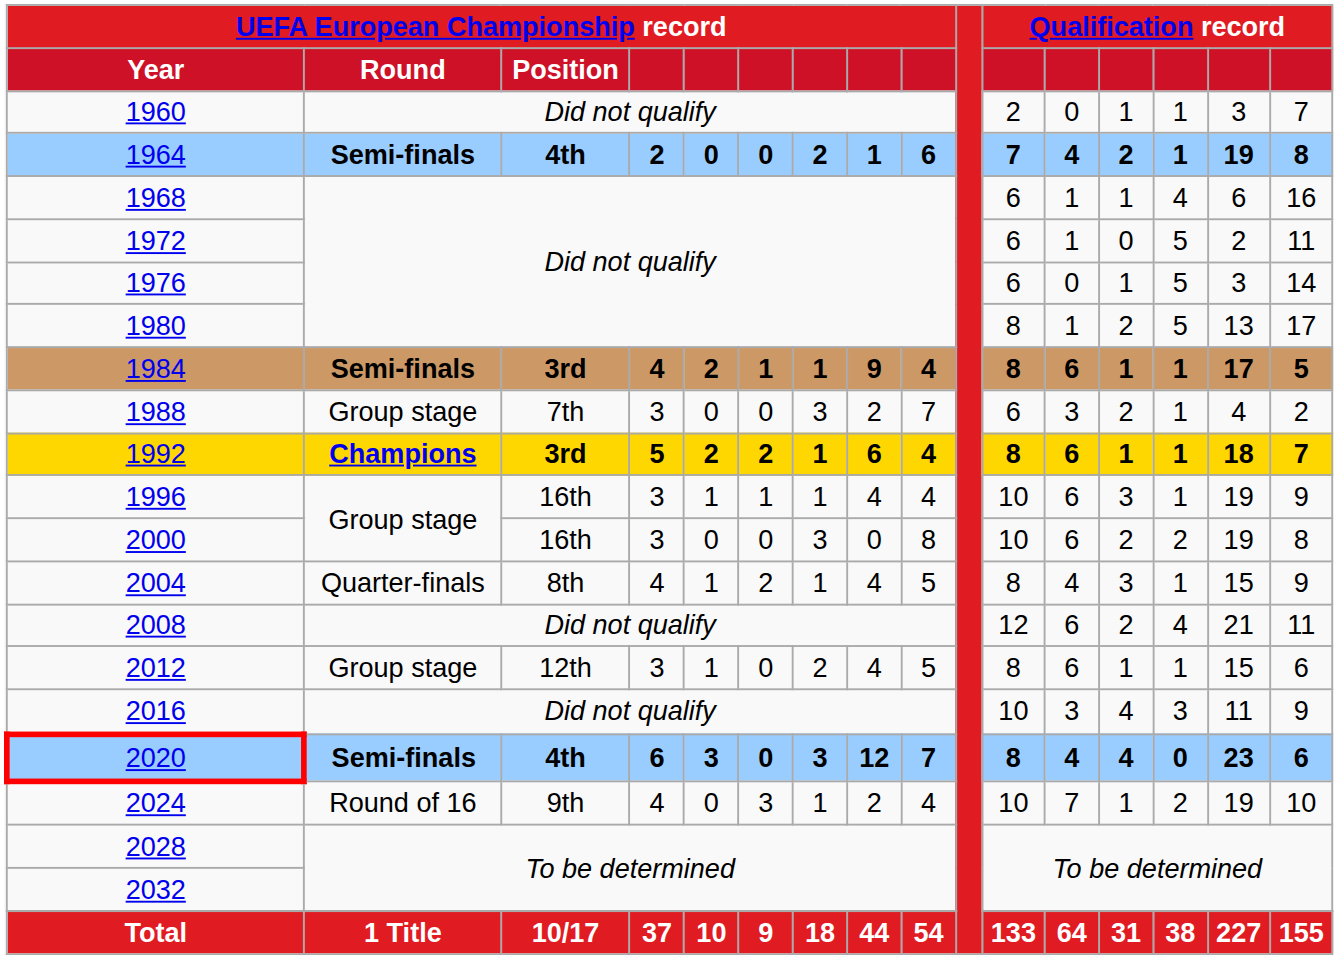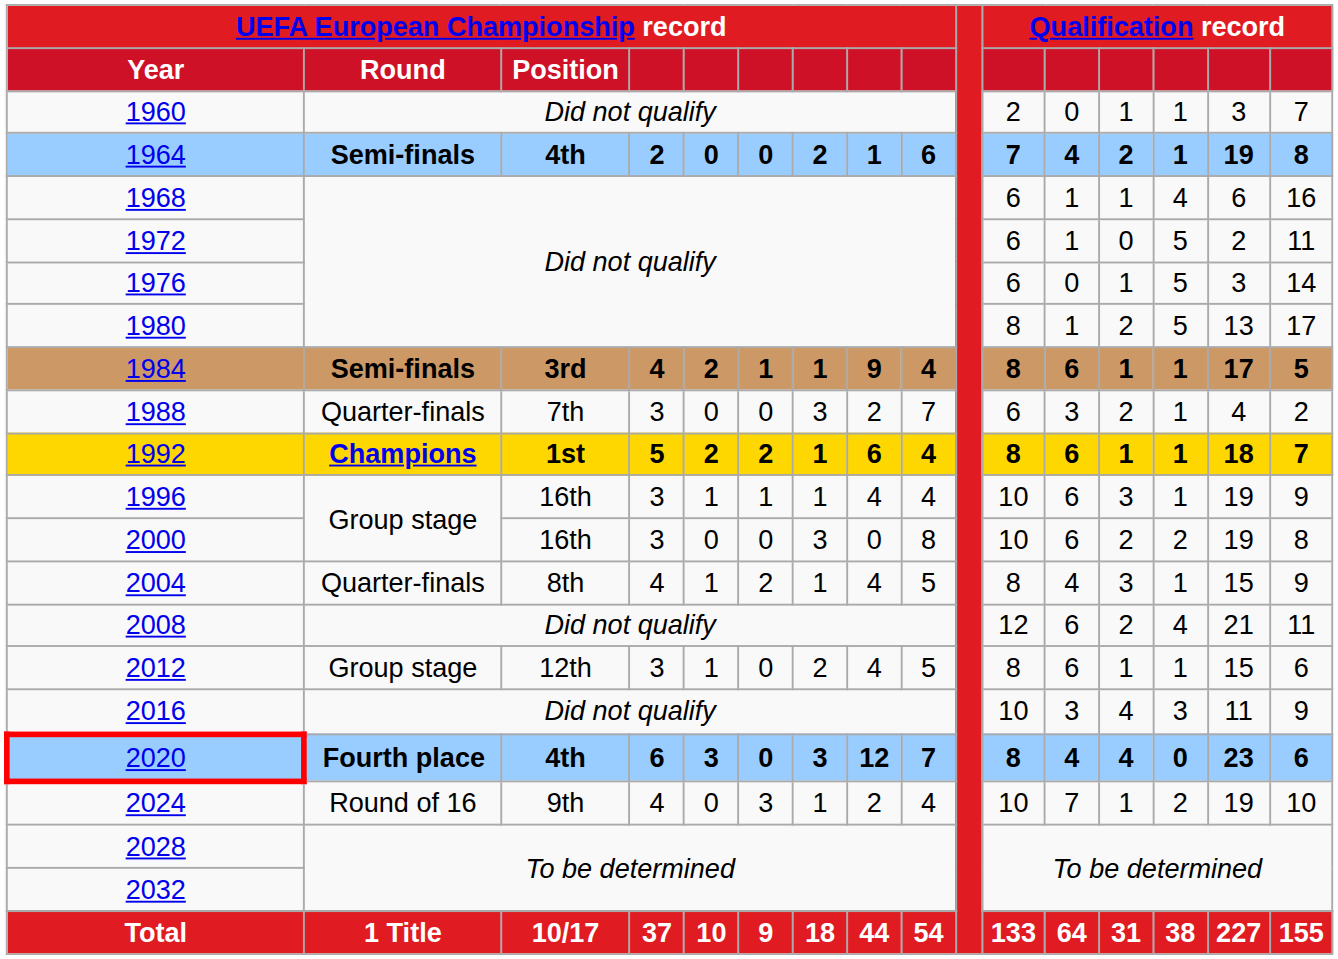1988 | UEFA European Championship record / Round: Group stage -> Quarter-finals
1992 | UEFA European Championship record / Position: 3rd -> 1st
2020 | UEFA European Championship record / Round: Semi-finals -> Fourth place
